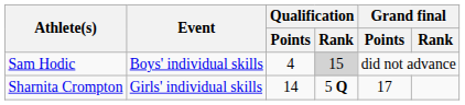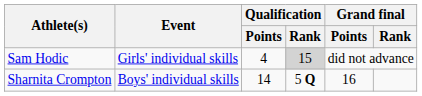Sam Hodic | Event: Boys' individual skills -> Girls' individual skills
Sharnita Crompton | Event: Girls' individual skills -> Boys' individual skills
Sharnita Crompton | Grand final / Points: 17 -> 16
